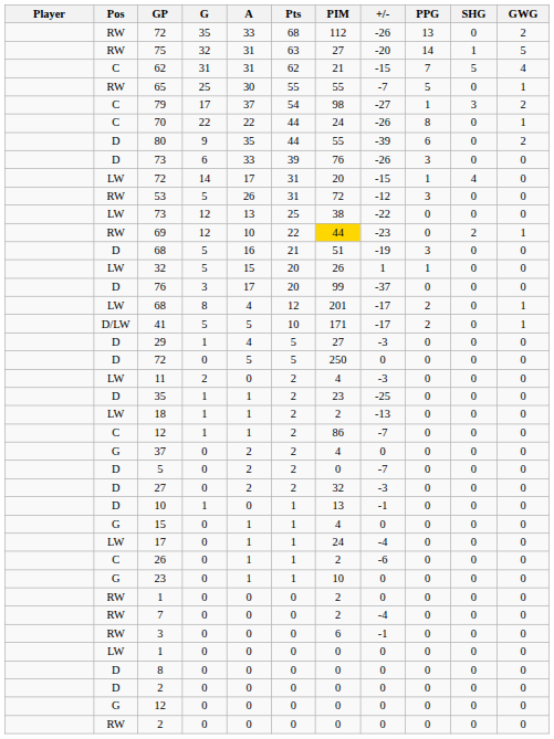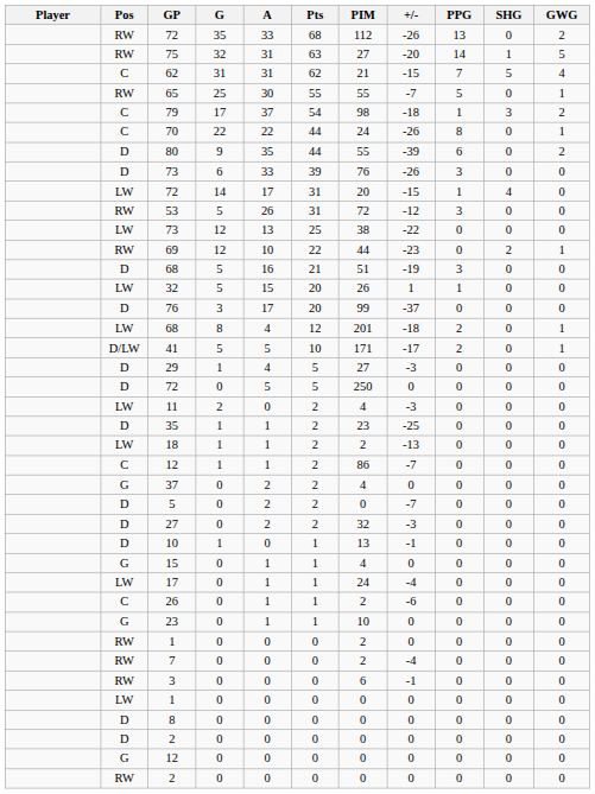79 | +/-: -27 -> -18
69 | PIM: gold background -> no background
LW / 68 | +/-: -17 -> -18
